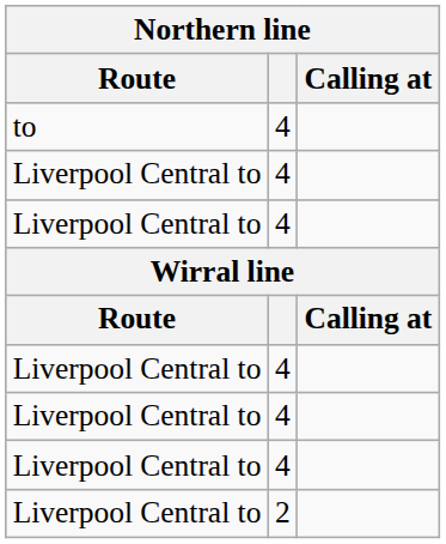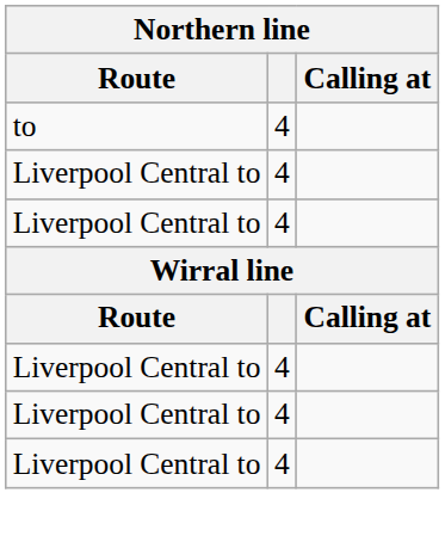- row: Liverpool Central to | 2
